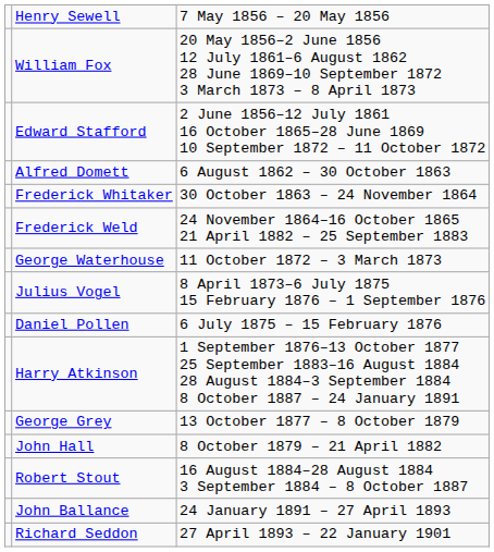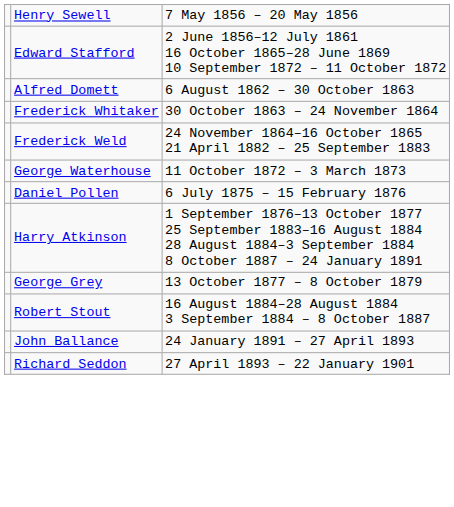- row: William Fox | 20 May 1856–2 June 1856 12 July 1861–6 August 1862 28 June 1869–10 September 1872 3 March 1873 – 8 April 1873
- row: Julius Vogel | 8 April 1873–6 July 1875 15 February 1876 – 1 September 1876
- row: John Hall | 8 October 1879 – 21 April 1882
